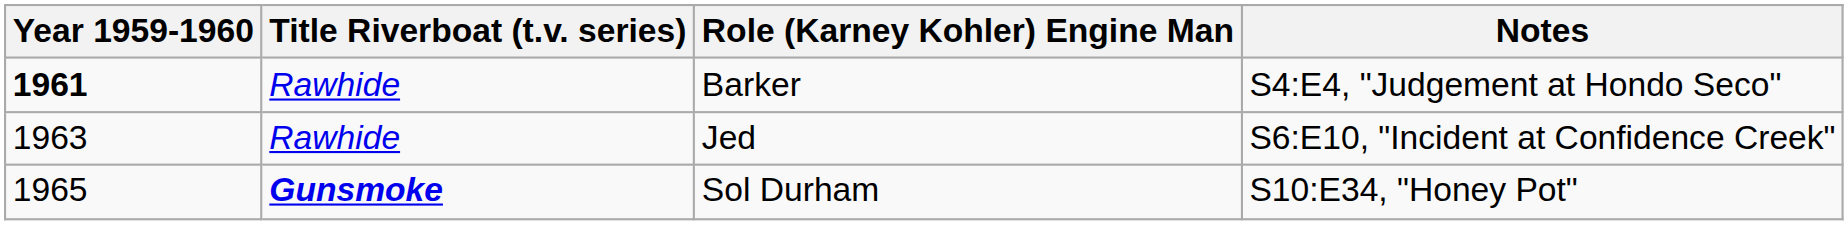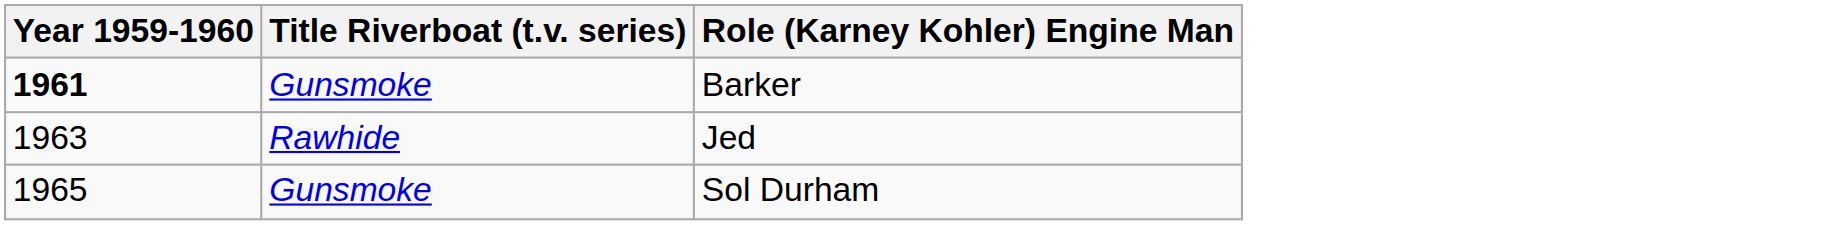- column: Notes | S4:E4, "Judgement at Hondo Seco" | S6:E10, "Incident at Confidence Creek" | S10:E34, "Honey Pot"
Barker | Title Riverboat (t.v. series): Rawhide -> Gunsmoke
Sol Durham | Title Riverboat (t.v. series): bold -> normal
